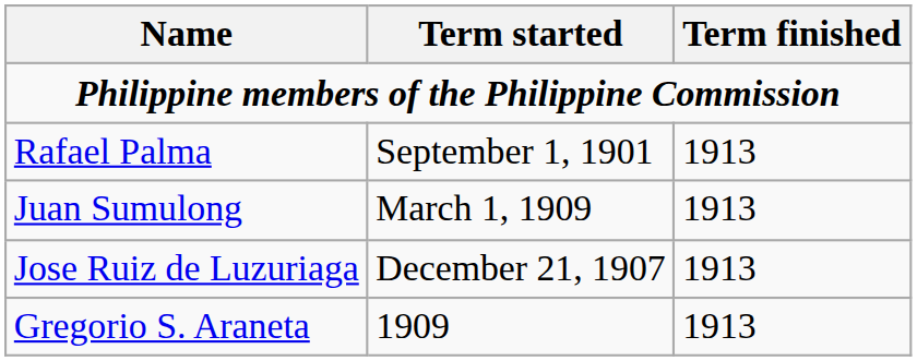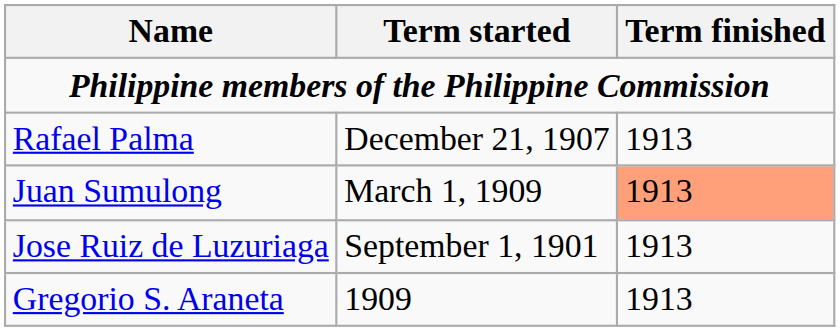Rafael Palma | Term started: September 1, 1901 -> December 21, 1907
Juan Sumulong | Term finished: no background -> lightsalmon background
Jose Ruiz de Luzuriaga | Term started: December 21, 1907 -> September 1, 1901
